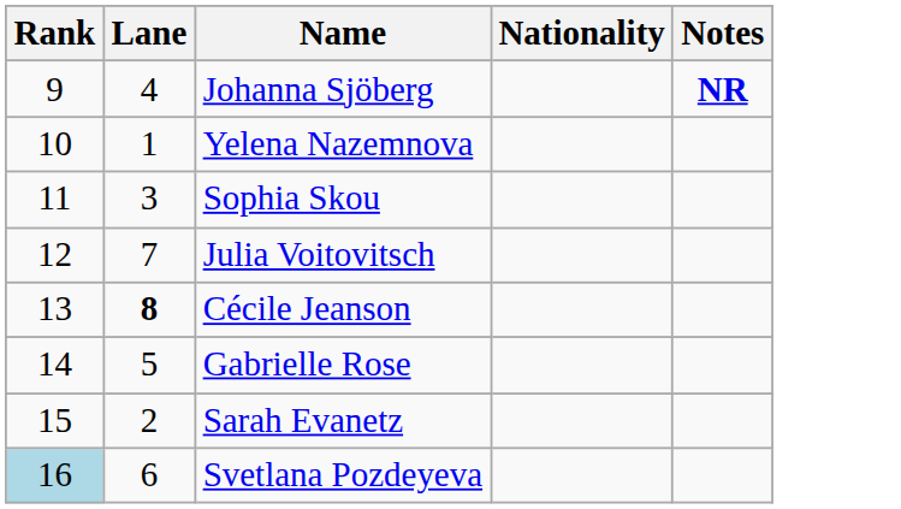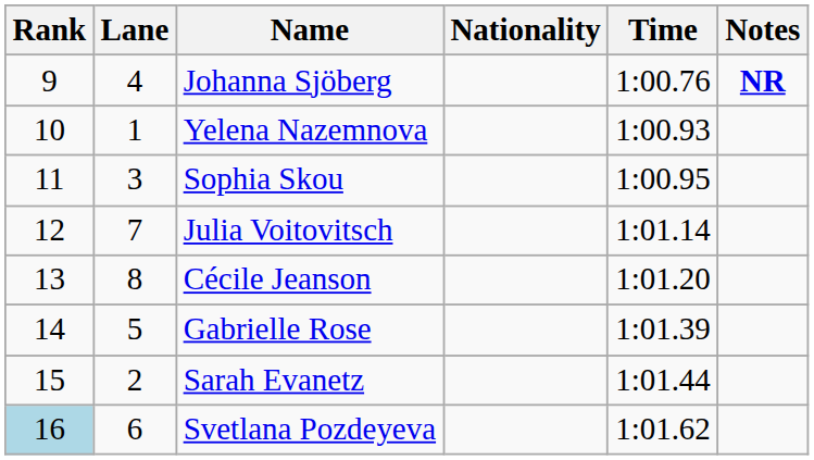+ column: Time | 1:00.76 | 1:00.93 | 1:00.95 | 1:01.14 | 1:01.20 | 1:01.39 | 1:01.44 | 1:01.62
Cécile Jeanson | Lane: bold -> normal
